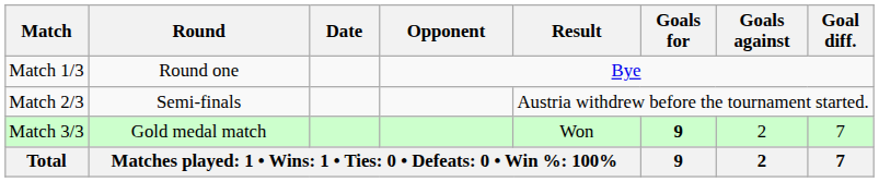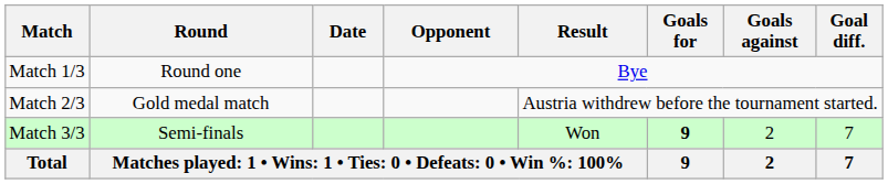Match 2/3 | Round: Semi-finals -> Gold medal match
Match 3/3 | Round: Gold medal match -> Semi-finals
